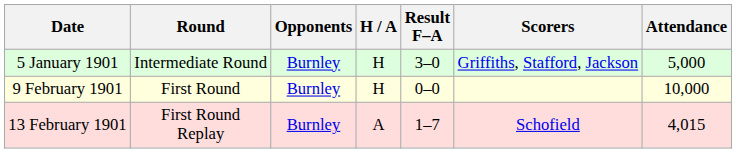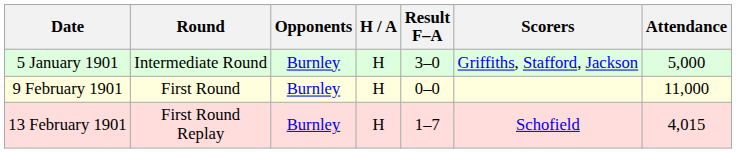9 February 1901 | Attendance: 10,000 -> 11,000
13 February 1901 | H / A: A -> H
